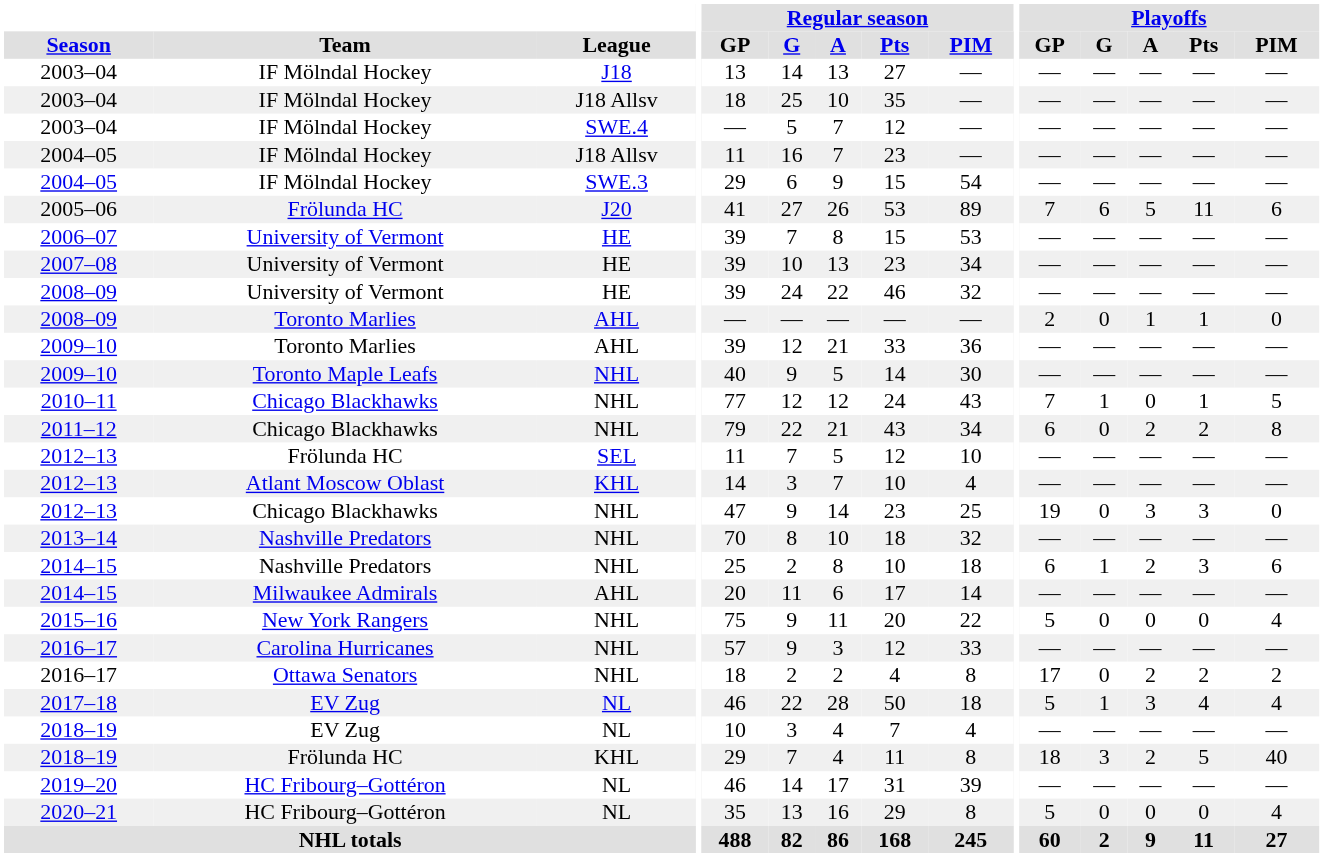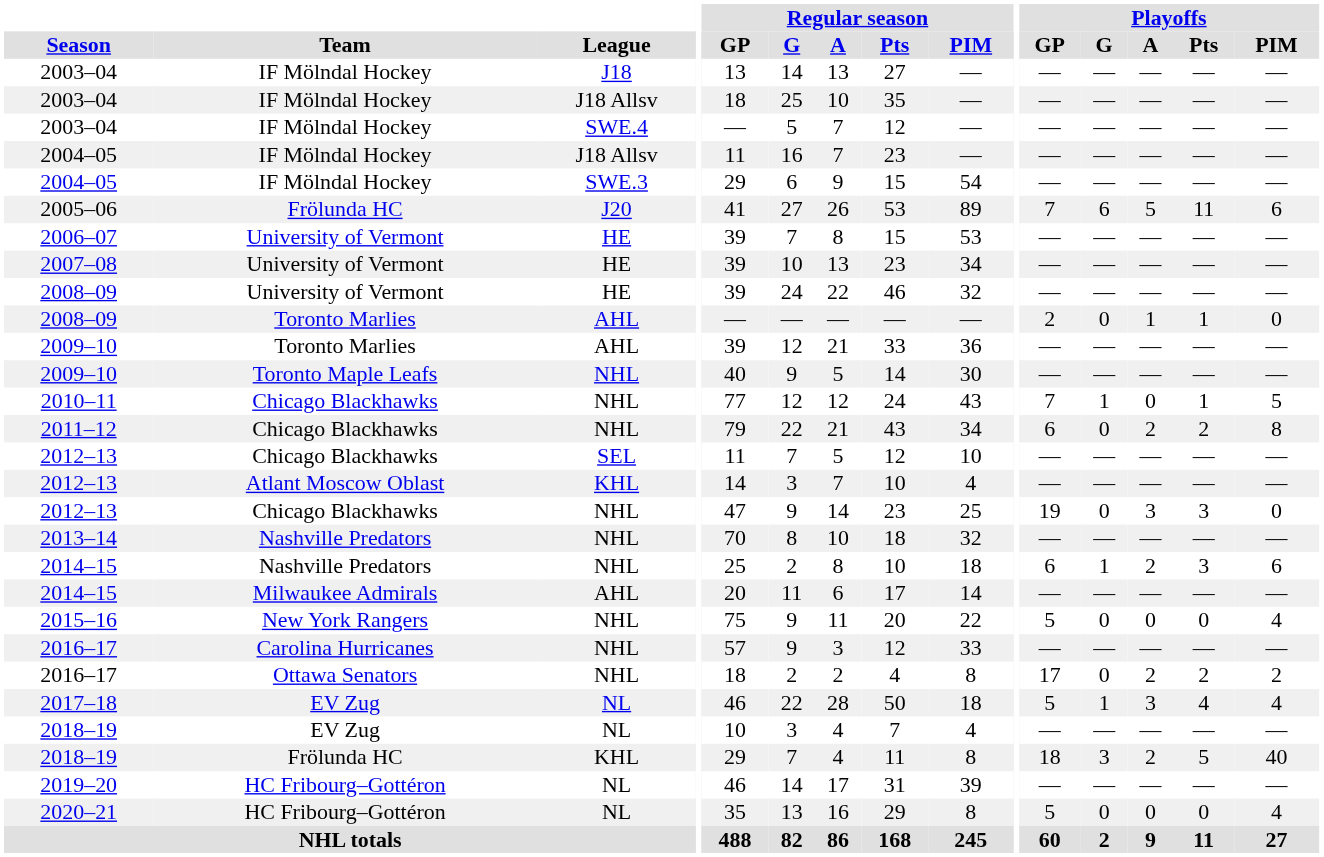2012–13 / SEL | Team: Frölunda HC -> Chicago Blackhawks
